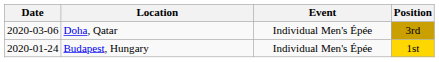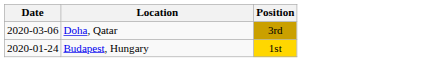- column: Event | Individual Men's Épée | Individual Men's Épée
